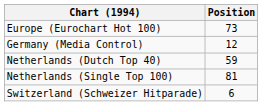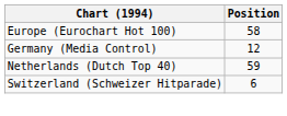Europe (Eurochart Hot 100) | Position: 73 -> 58
- row: Netherlands (Single Top 100) | 81
